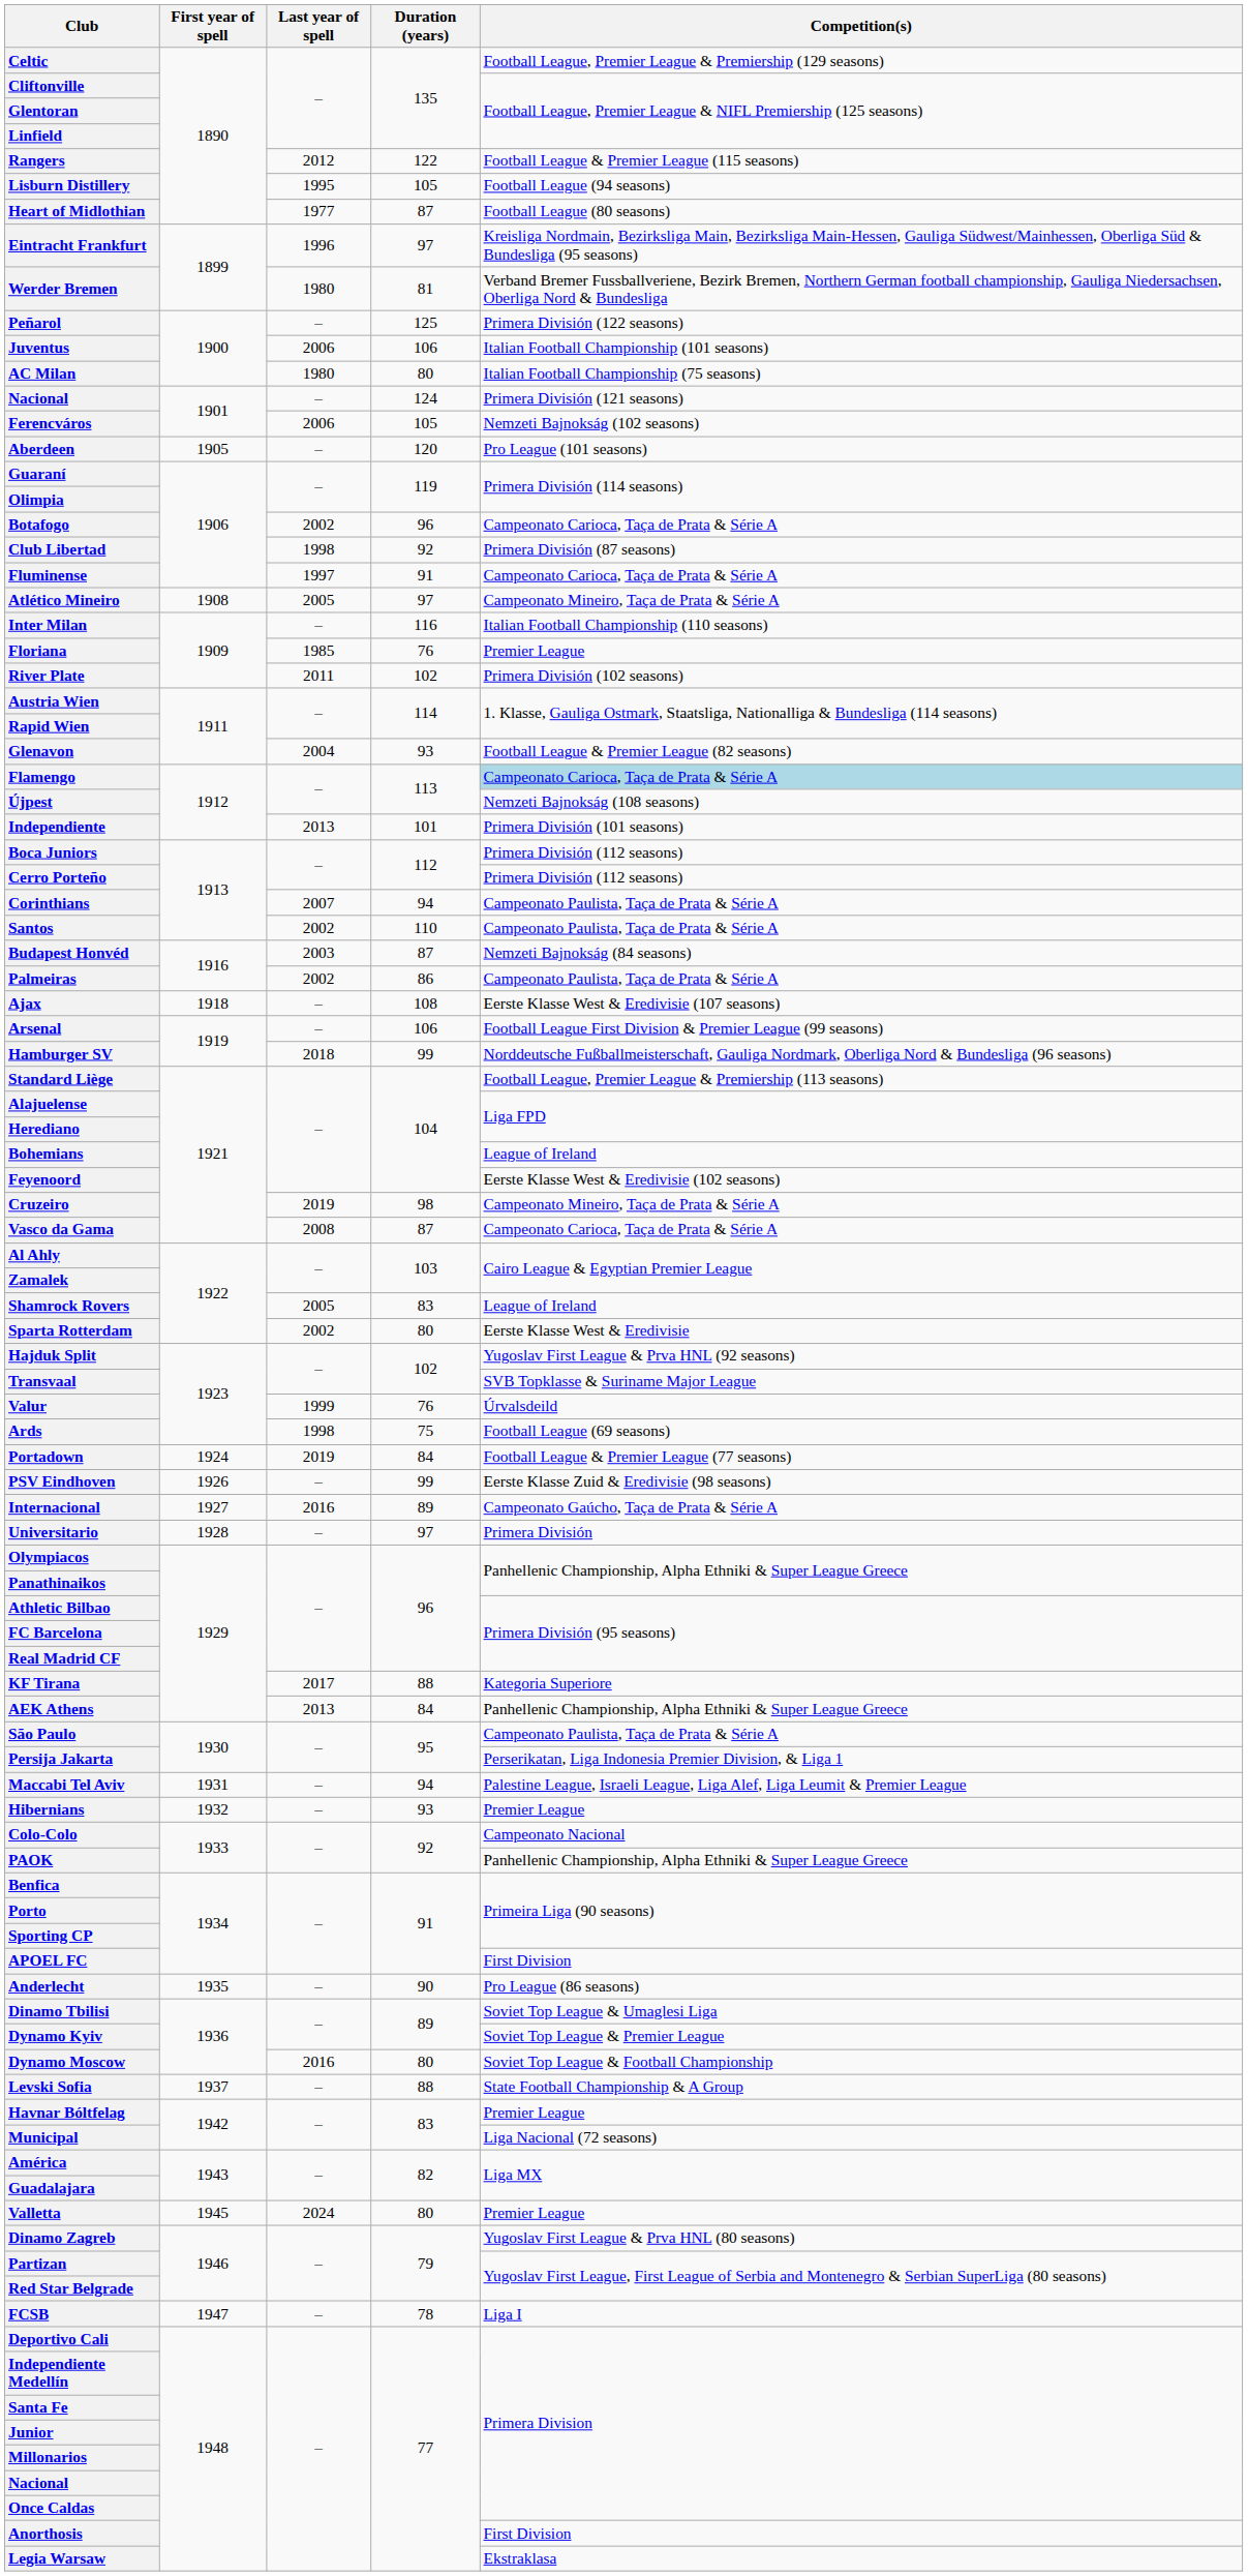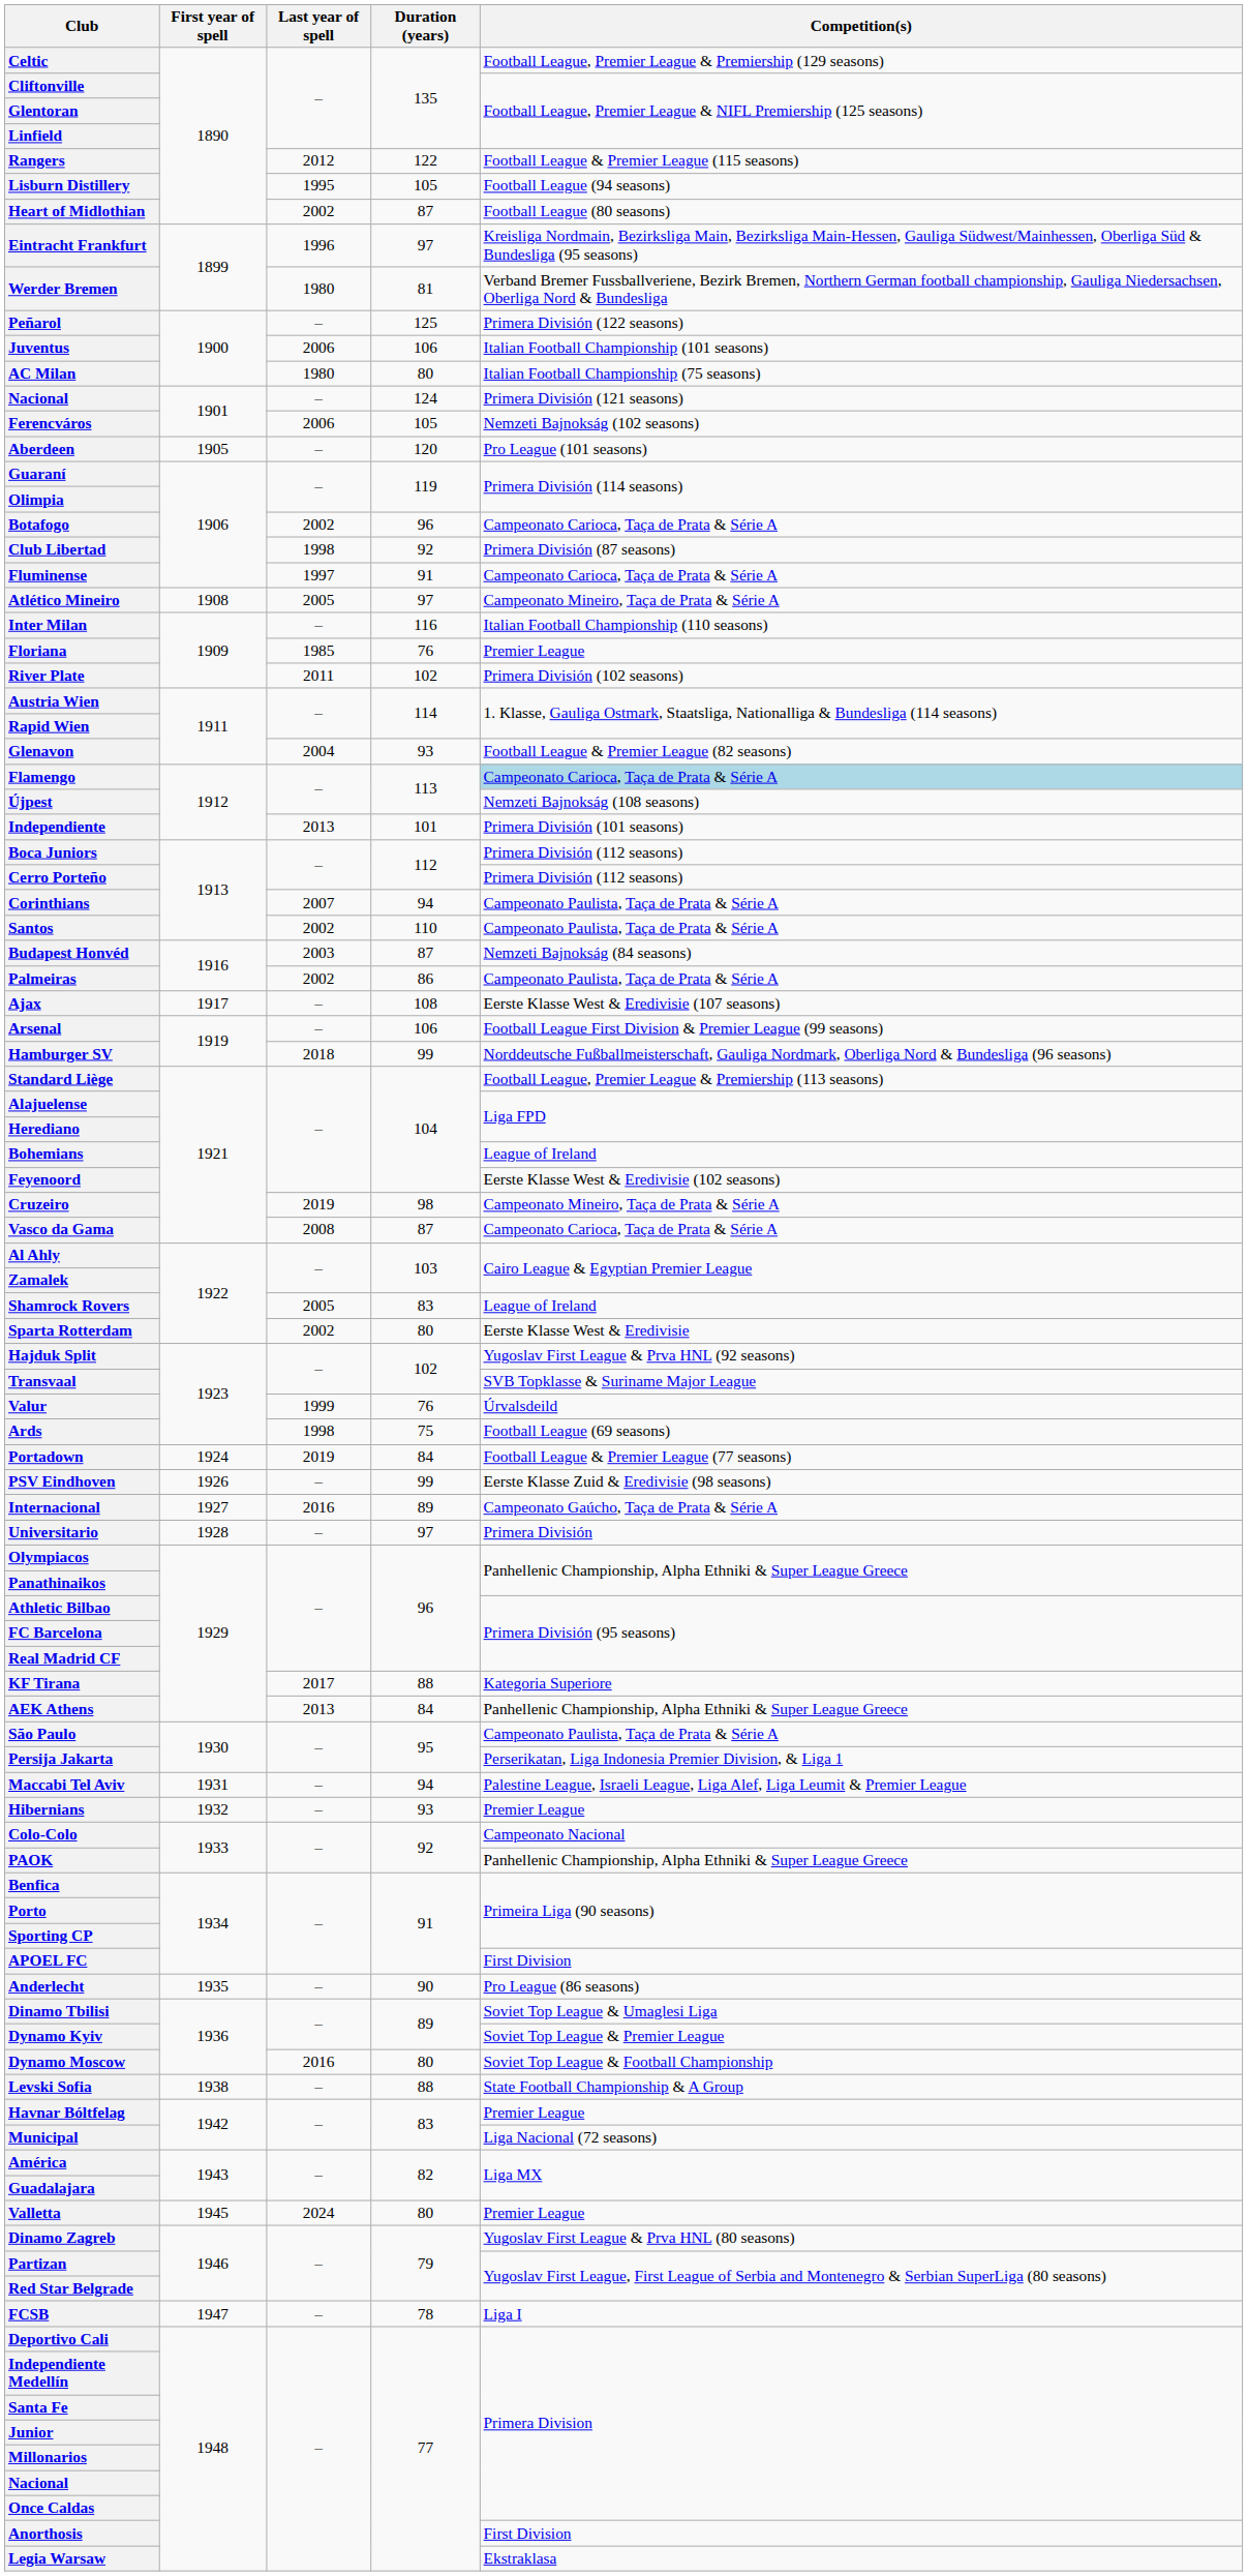Heart of Midlothian | Last year of spell: 1977 -> 2002
Ajax | First year of spell: 1918 -> 1917
Levski Sofia | First year of spell: 1937 -> 1938
